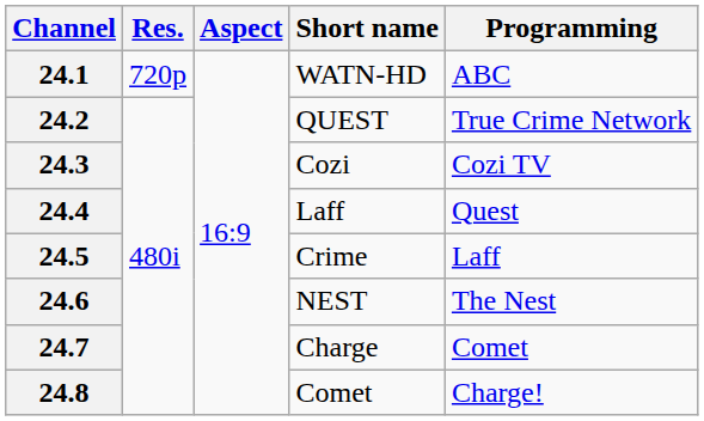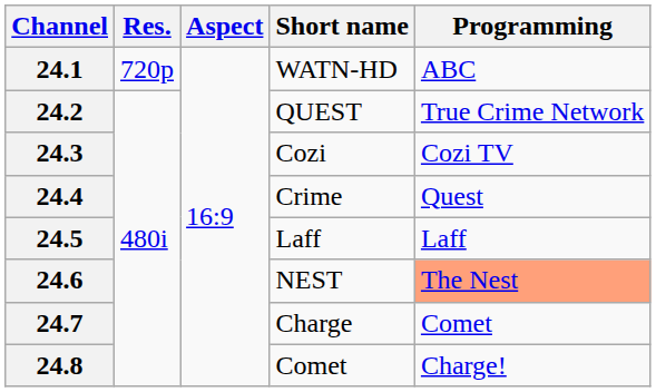24.4 | Short name: Laff -> Crime
24.5 | Short name: Crime -> Laff
24.6 | Programming: no background -> lightsalmon background
